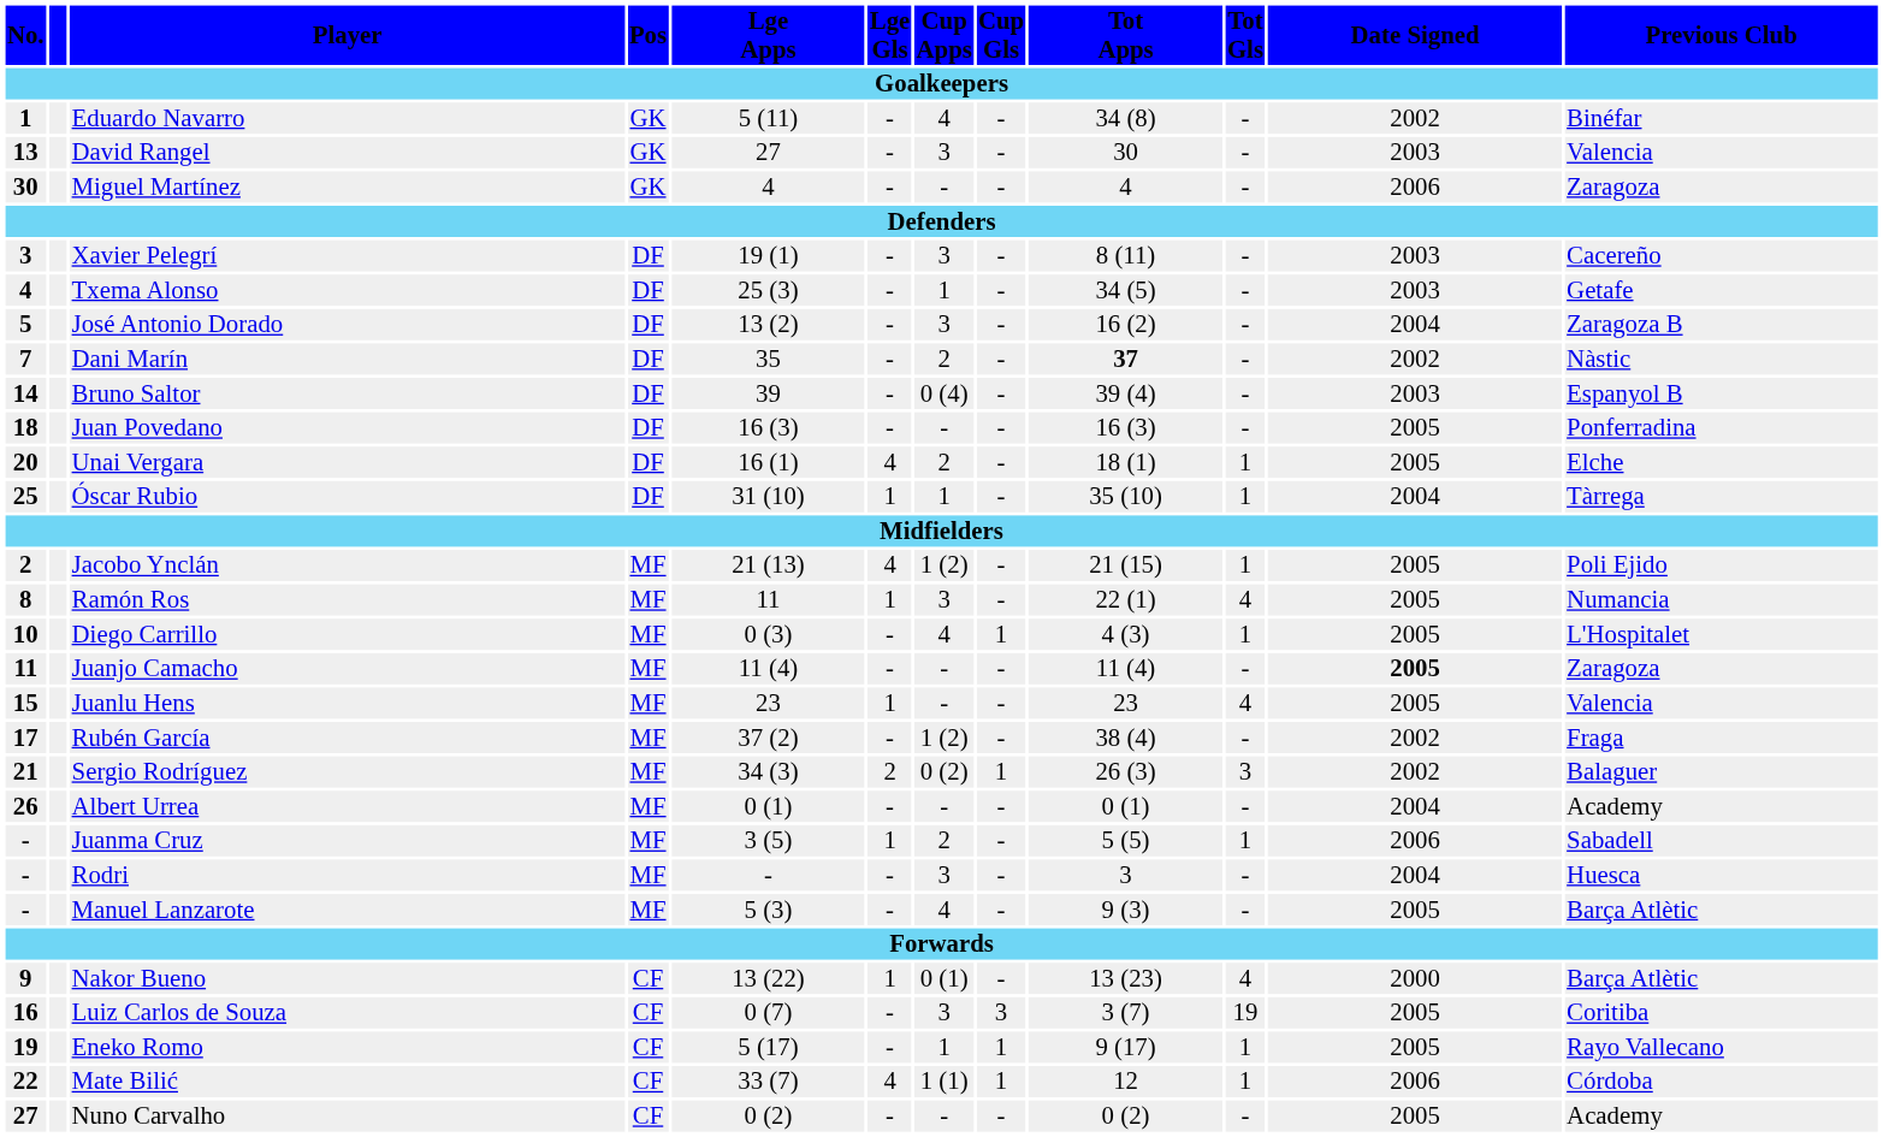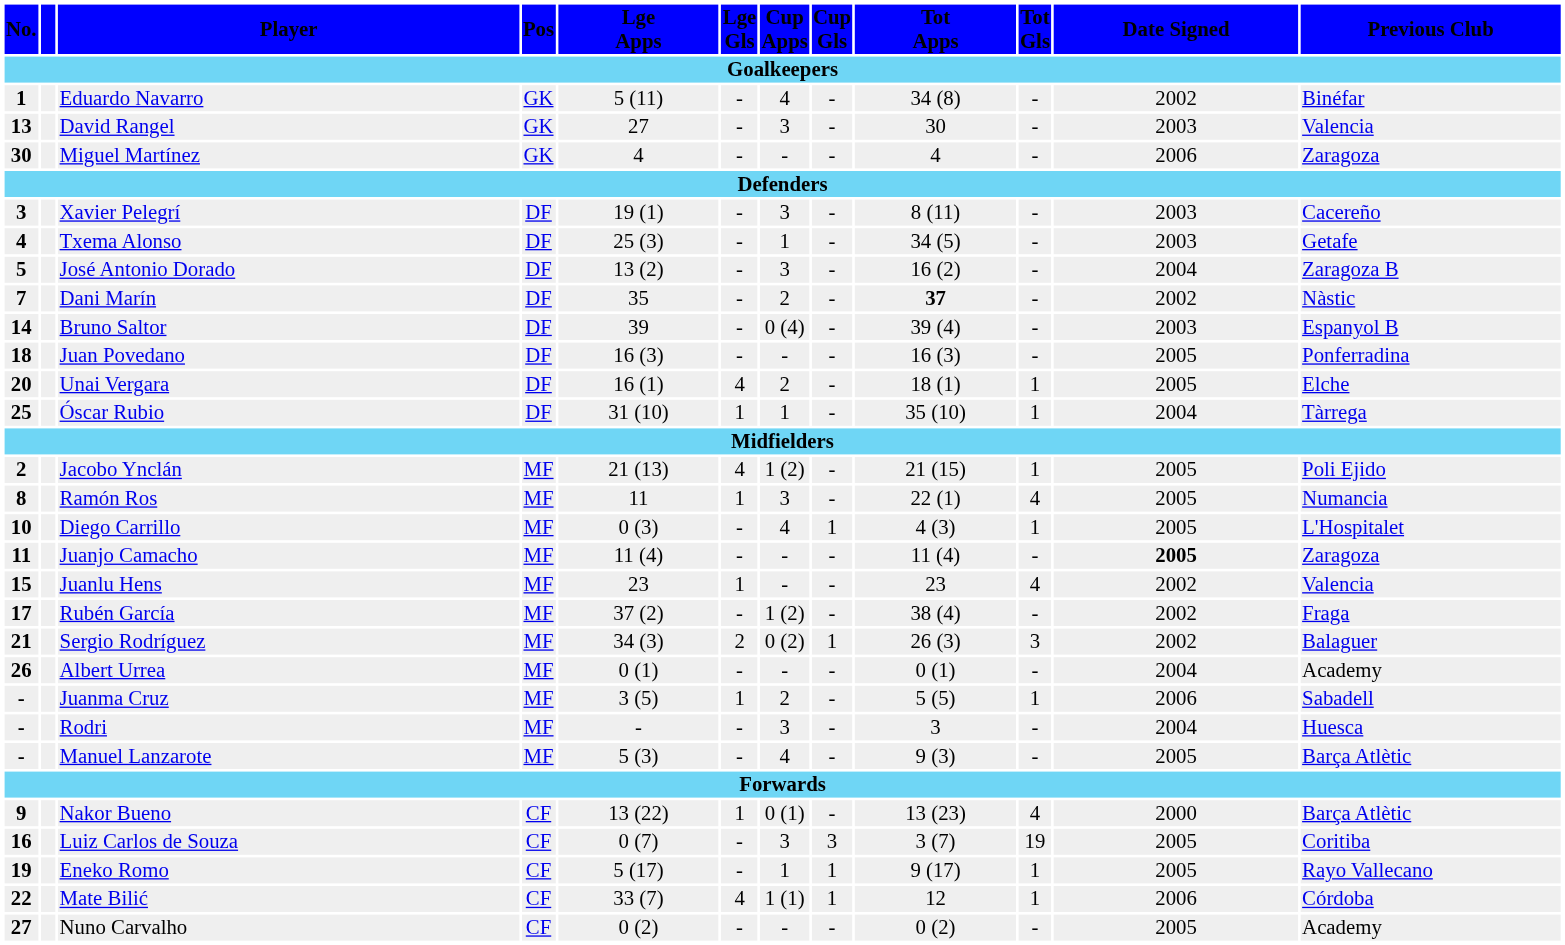Juanlu Hens | Date Signed: 2005 -> 2002
